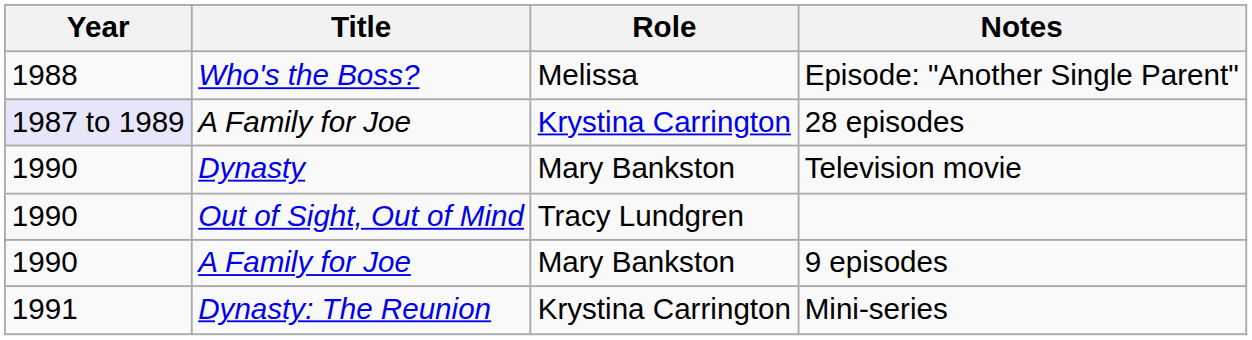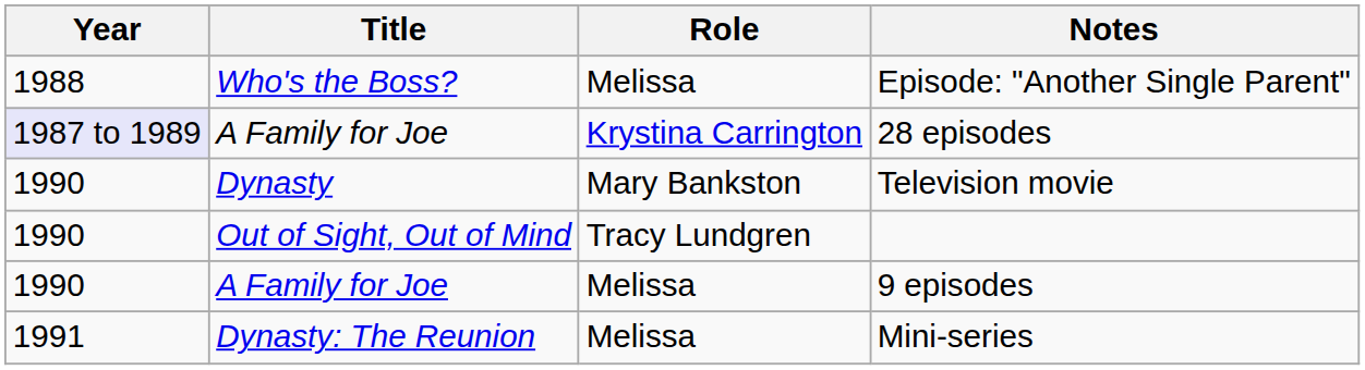9 episodes | Role: Mary Bankston -> Melissa
Mini-series | Role: Krystina Carrington -> Melissa
